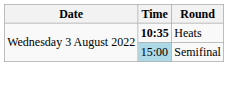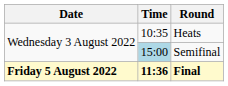Heats | Time: bold -> normal
+ row: Friday 5 August 2022 | 11:36 | Final
